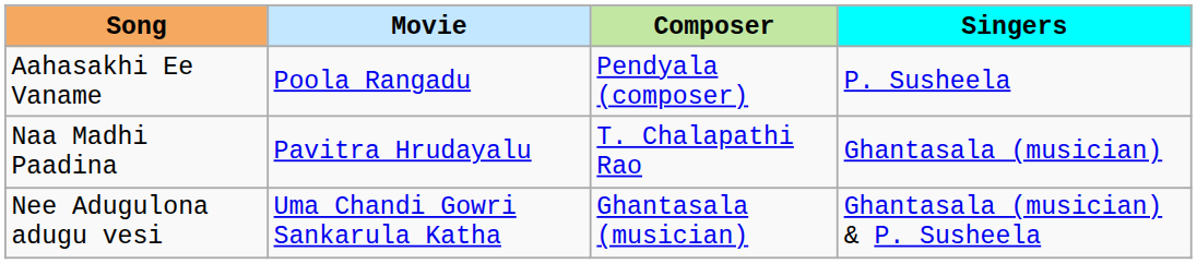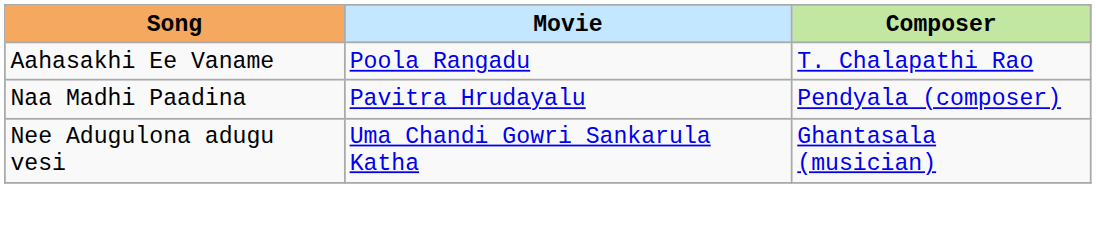- column: Singers | P. Susheela | Ghantasala (musician) | Ghantasala (musician) & P. Susheela
Aahasakhi Ee Vaname | Composer: Pendyala (composer) -> T. Chalapathi Rao
Naa Madhi Paadina | Composer: T. Chalapathi Rao -> Pendyala (composer)
